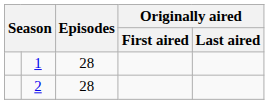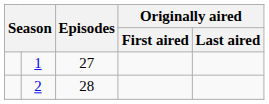1 | Episodes: 28 -> 27
